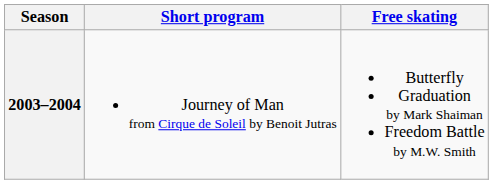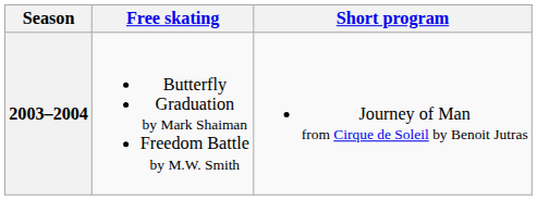columns swapped: Short program <-> Free skating
